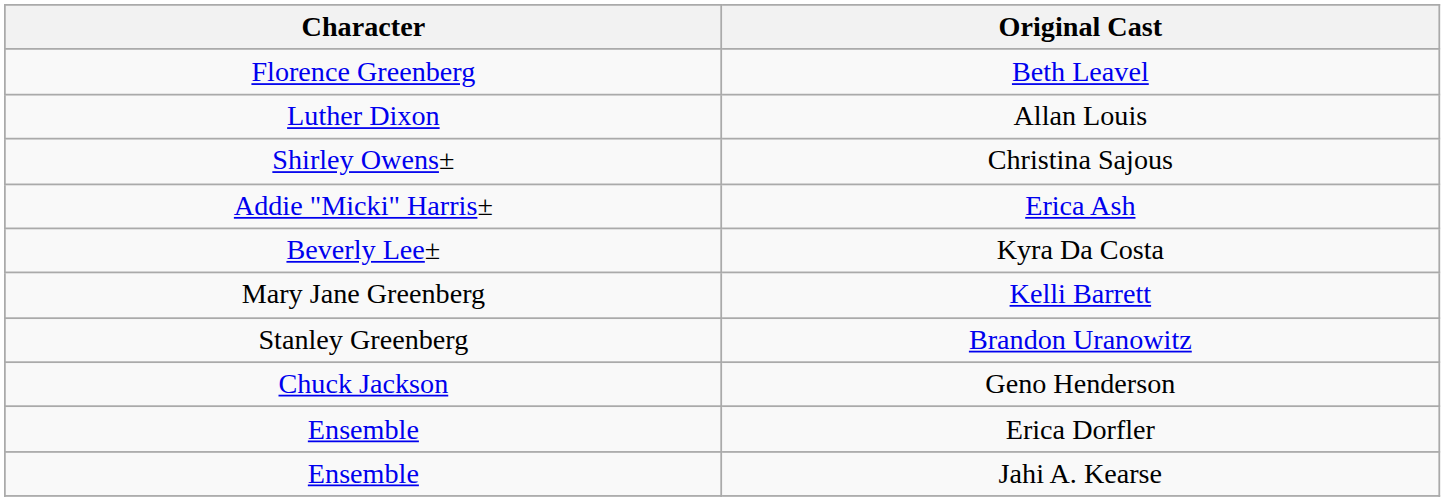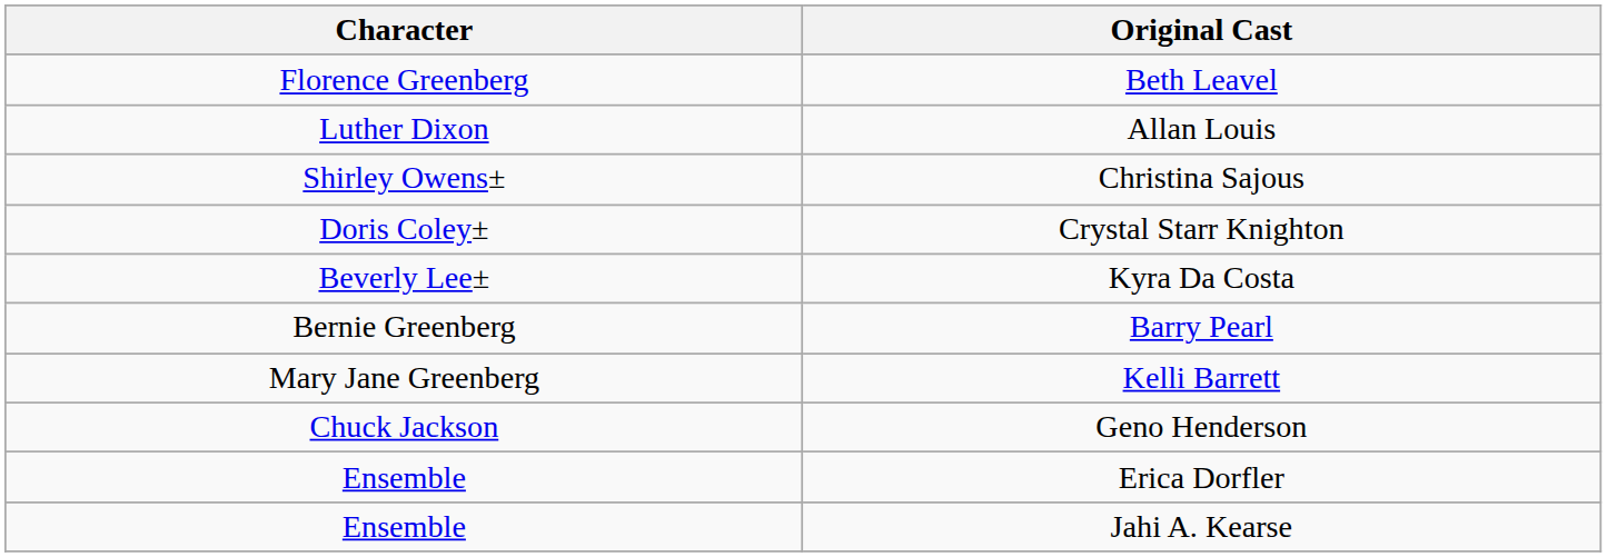+ row: Doris Coley± | Crystal Starr Knighton
- row: Addie "Micki" Harris± | Erica Ash
+ row: Bernie Greenberg | Barry Pearl
- row: Stanley Greenberg | Brandon Uranowitz
